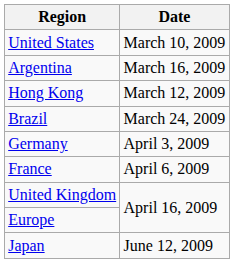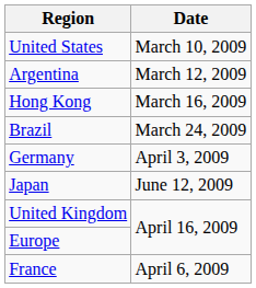Argentina | Date: March 16, 2009 -> March 12, 2009
Hong Kong | Date: March 12, 2009 -> March 16, 2009
rows swapped: France <-> Japan
